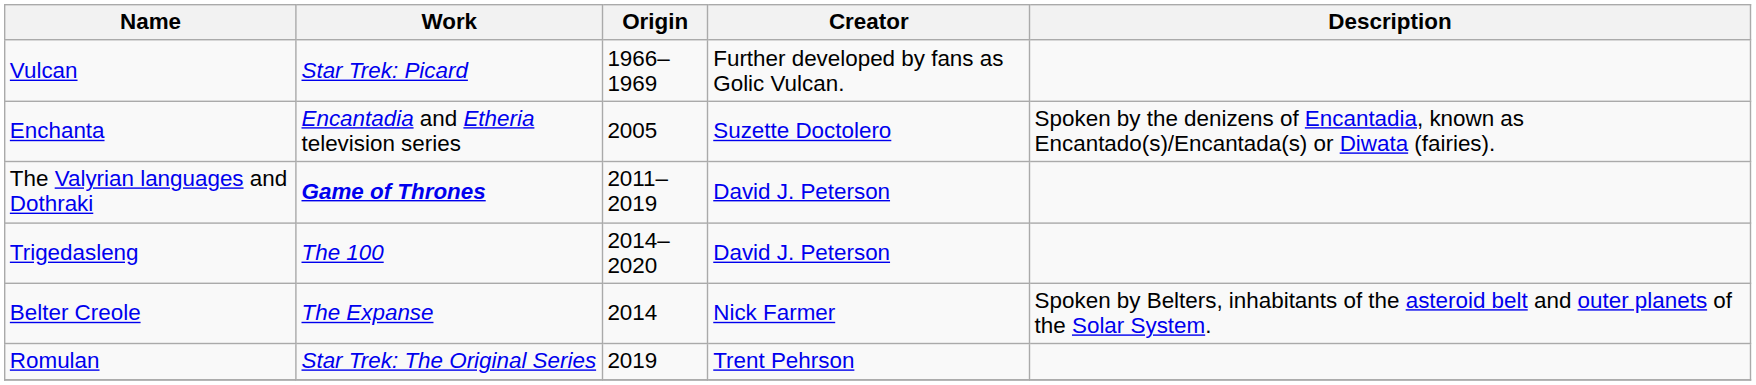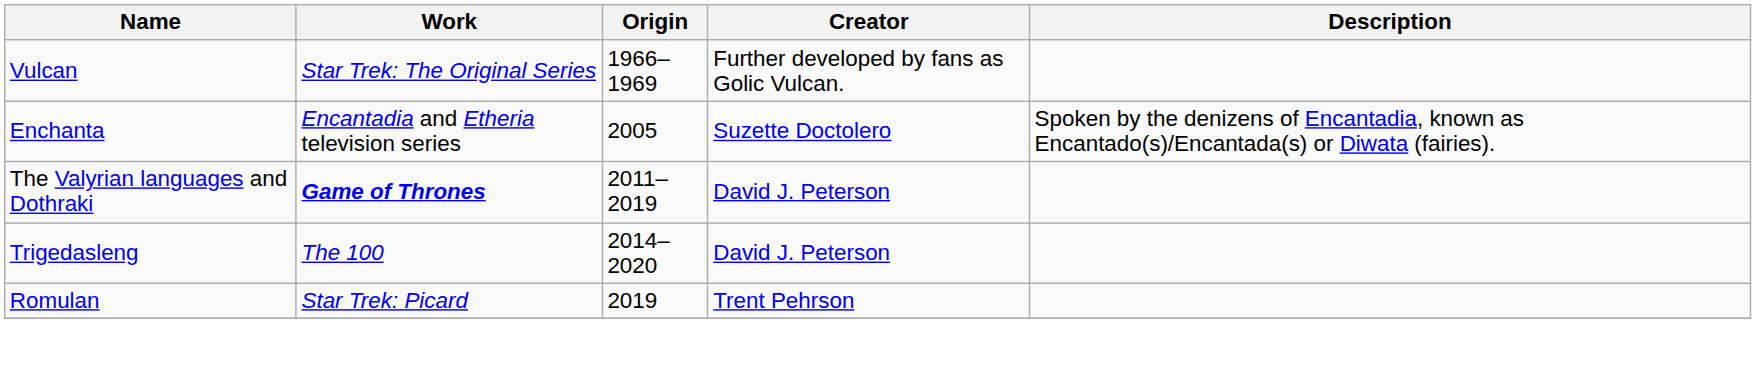Vulcan | Work: Star Trek: Picard -> Star Trek: The Original Series
- row: Belter Creole | The Expanse | 2014 | Nick Farmer | Spoken by Belters, inhabitants of the asteroid belt and outer planets of the Solar System.
Romulan | Work: Star Trek: The Original Series -> Star Trek: Picard
